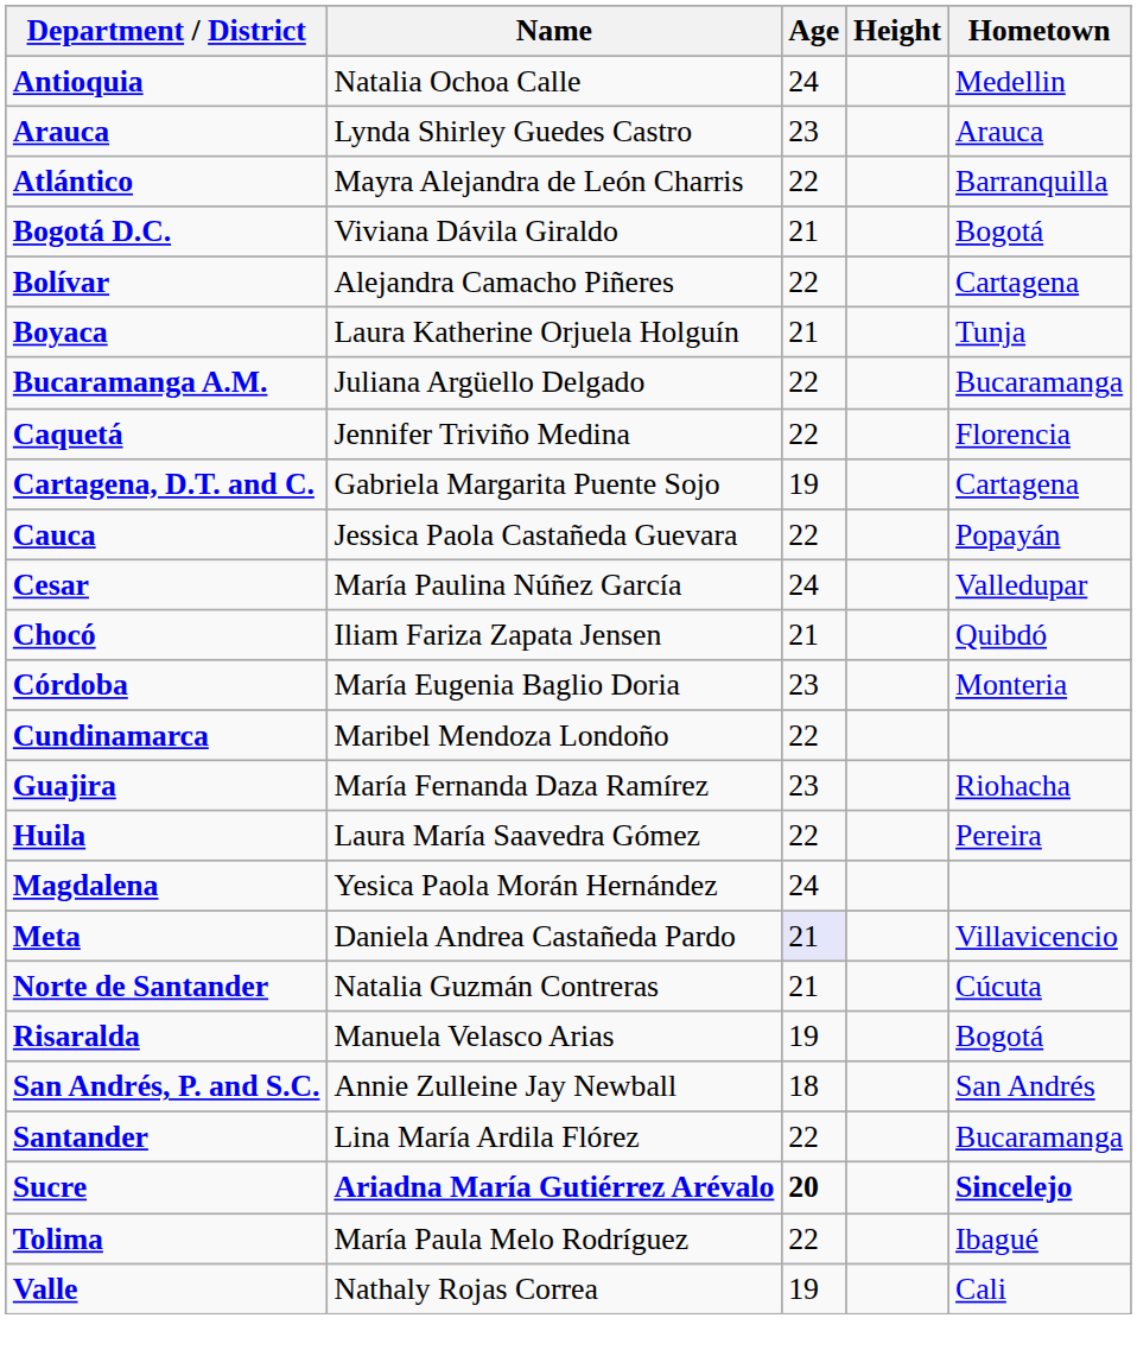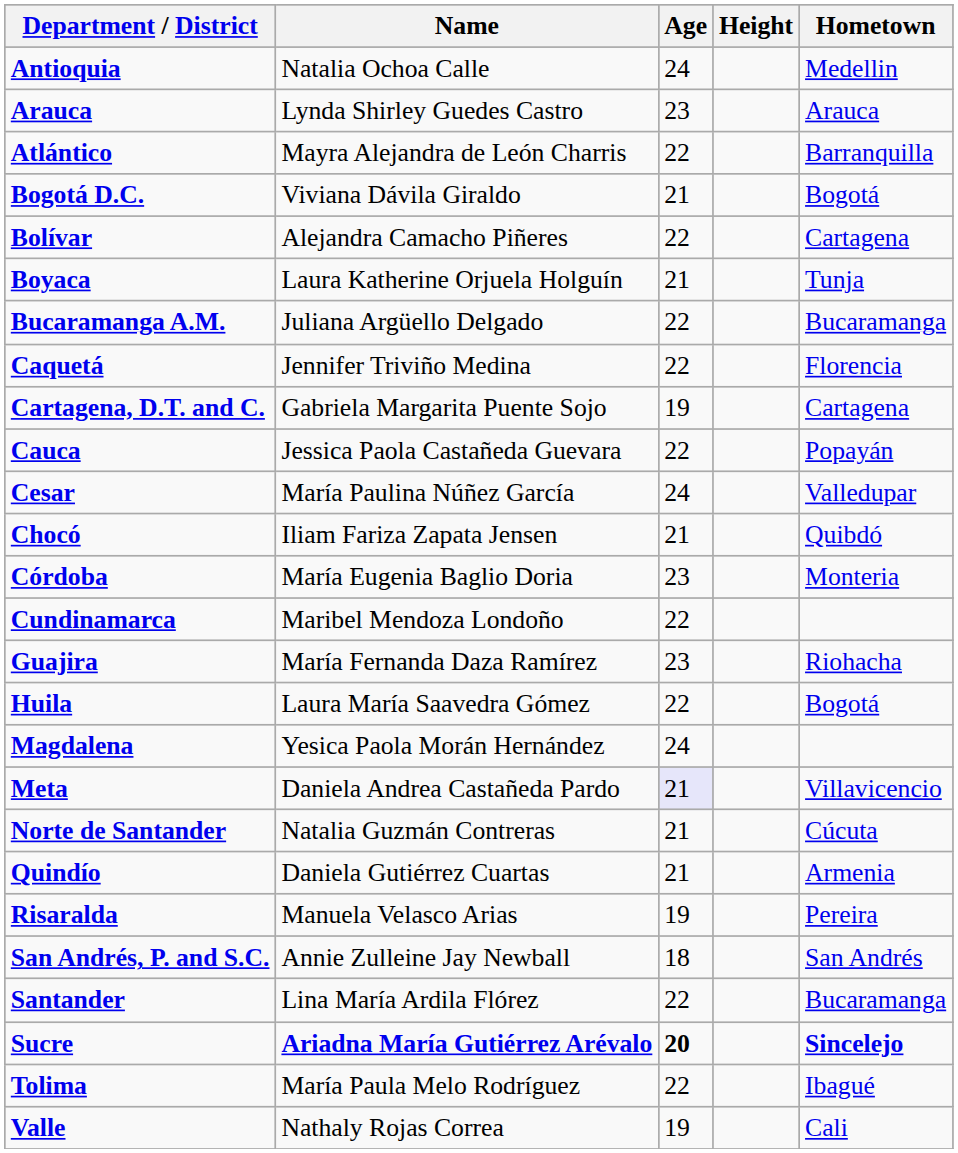Huila | Hometown: Pereira -> Bogotá
+ row: Quindío | Daniela Gutiérrez Cuartas | 21 | Armenia
Risaralda | Hometown: Bogotá -> Pereira
